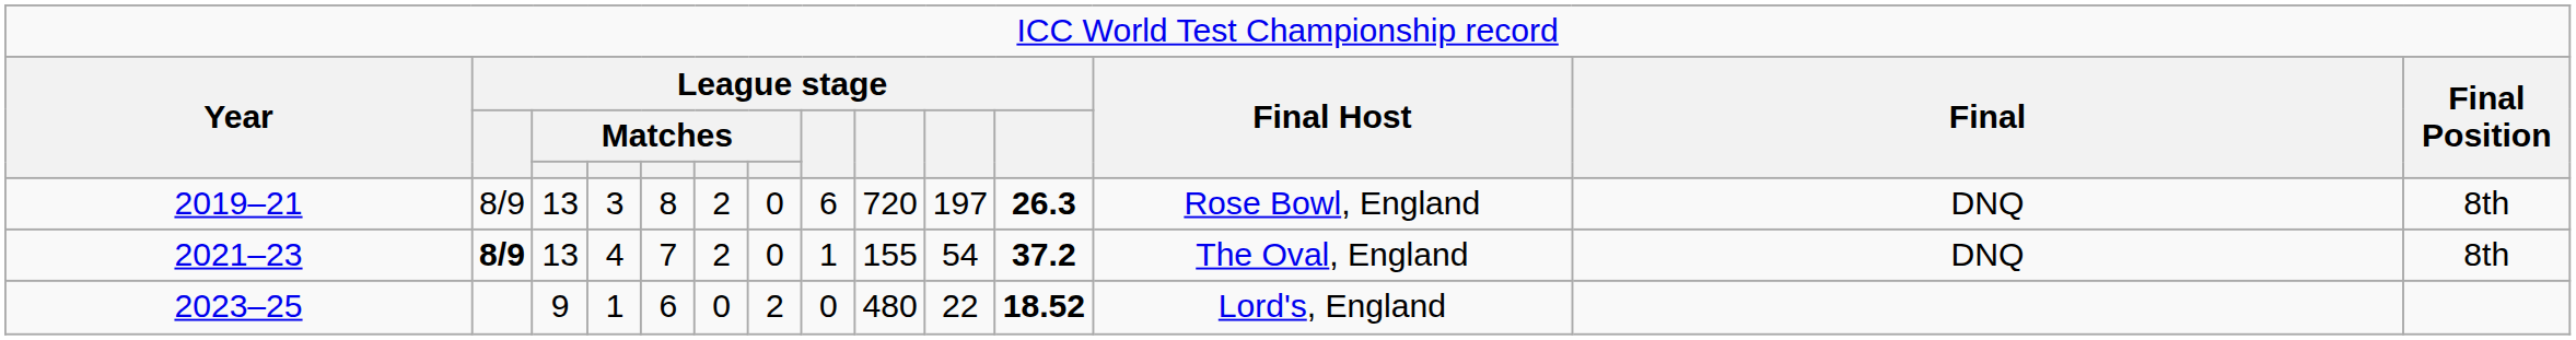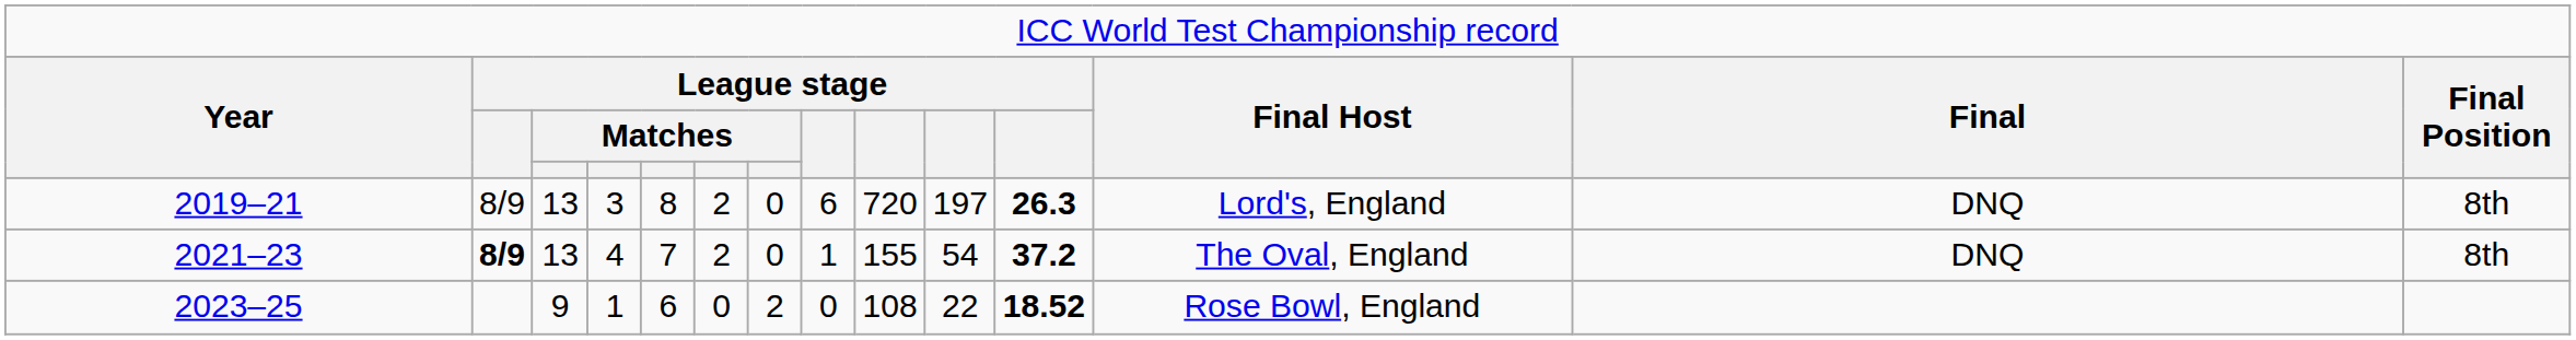2019–21 | column 12: Rose Bowl, England -> Lord's, England
2023–25 | column 9: 480 -> 108
2023–25 | column 12: Lord's, England -> Rose Bowl, England
